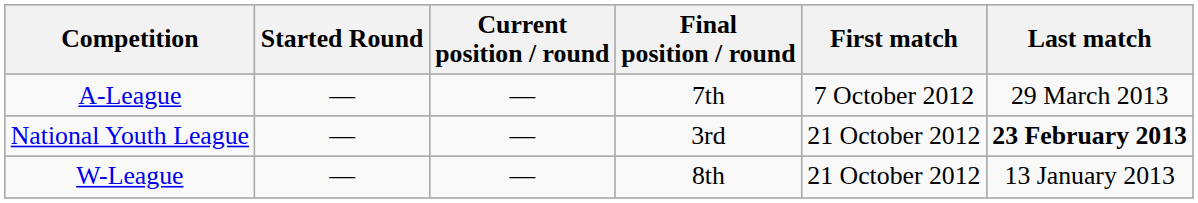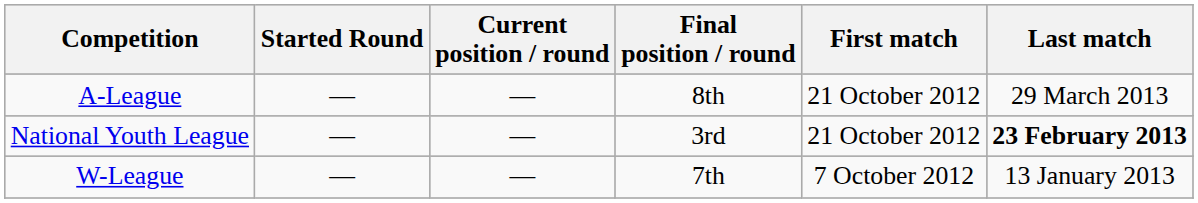A-League | Final position / round: 7th -> 8th
A-League | First match: 7 October 2012 -> 21 October 2012
W-League | Final position / round: 8th -> 7th
W-League | First match: 21 October 2012 -> 7 October 2012
